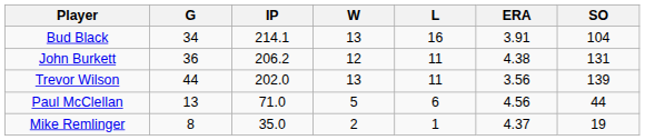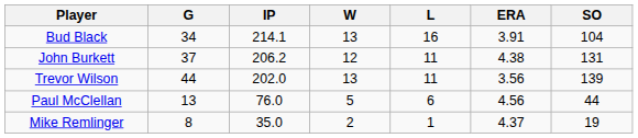John Burkett | G: 36 -> 37
Paul McClellan | IP: 71.0 -> 76.0
